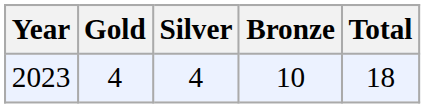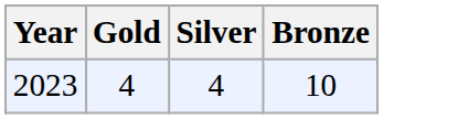- column: Total | 18
